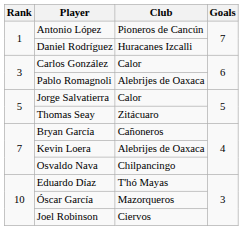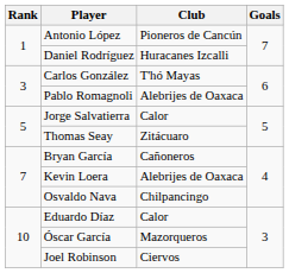Carlos González | Club: Calor -> T'hó Mayas
Eduardo Díaz | Club: T'hó Mayas -> Calor
